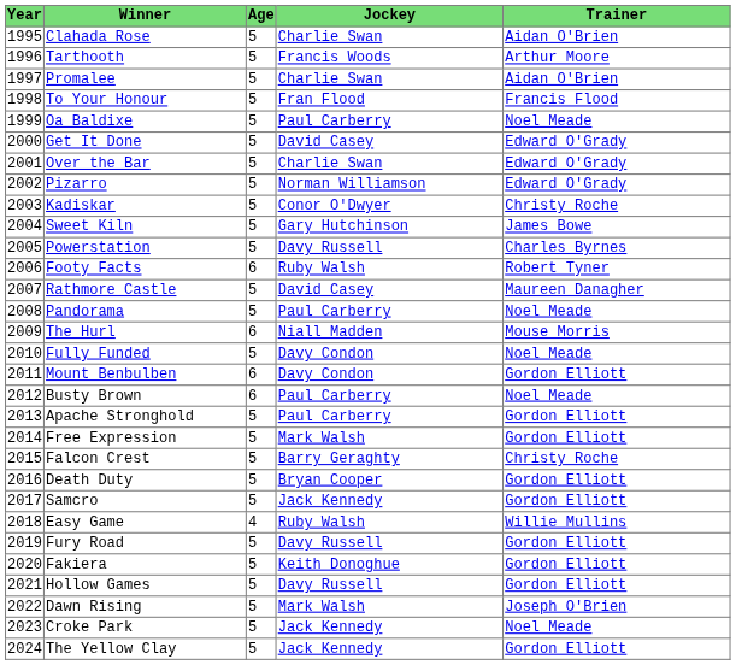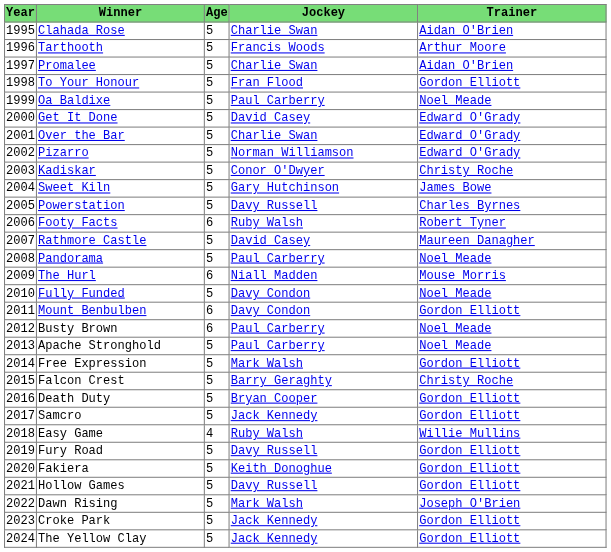To Your Honour | Trainer: Francis Flood -> Gordon Elliott
Apache Stronghold | Trainer: Gordon Elliott -> Noel Meade
Croke Park | Trainer: Noel Meade -> Gordon Elliott
